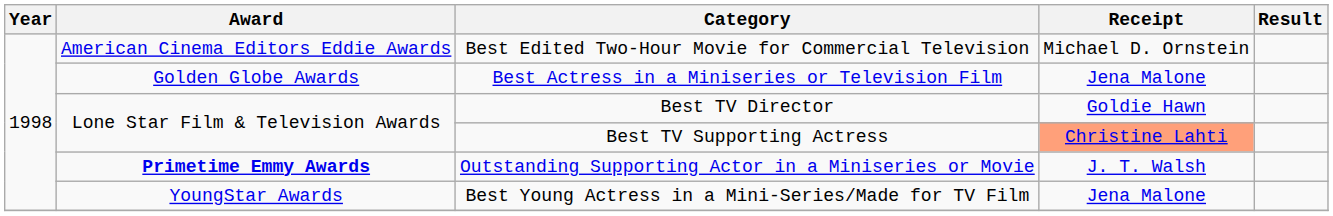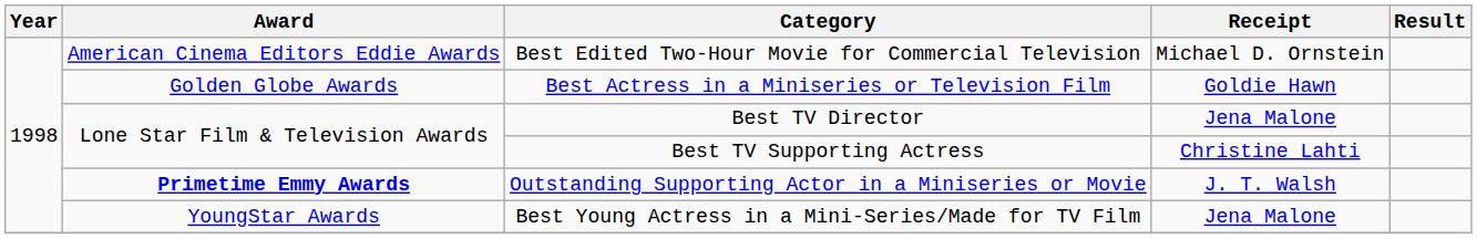Best Actress in a Miniseries or Television Film | Receipt: Jena Malone -> Goldie Hawn
Best TV Director | Receipt: Goldie Hawn -> Jena Malone
Best TV Supporting Actress | Receipt: lightsalmon background -> no background
